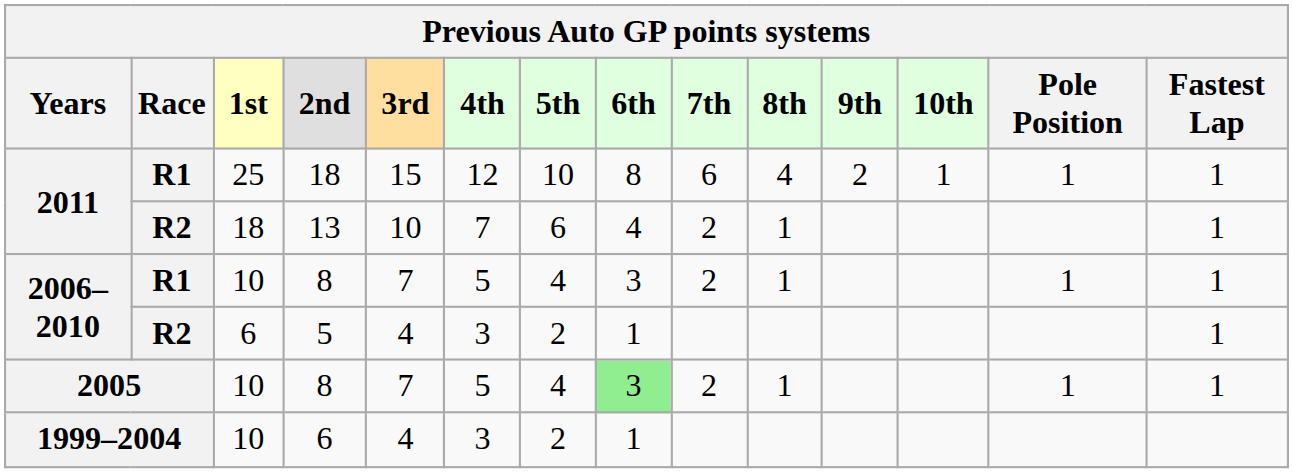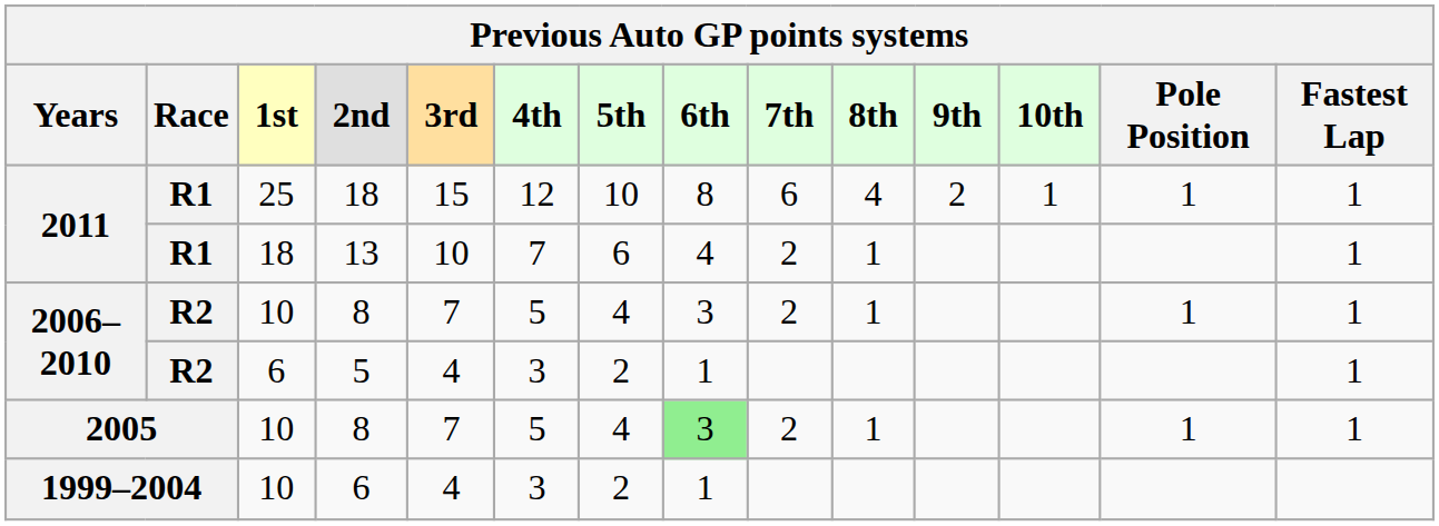13 | Race: R2 -> R1
2006–2010 / 8 | Race: R1 -> R2
